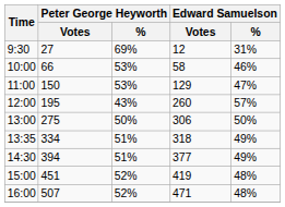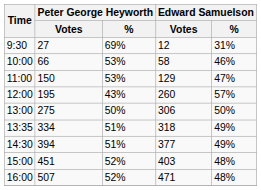15:00 | Edward Samuelson / Votes: 419 -> 403
